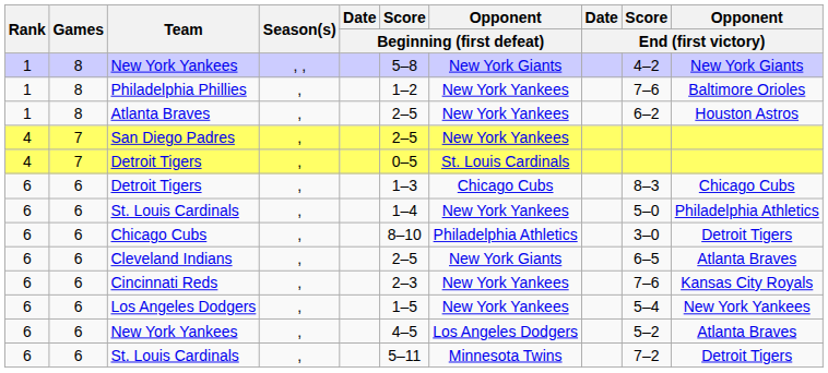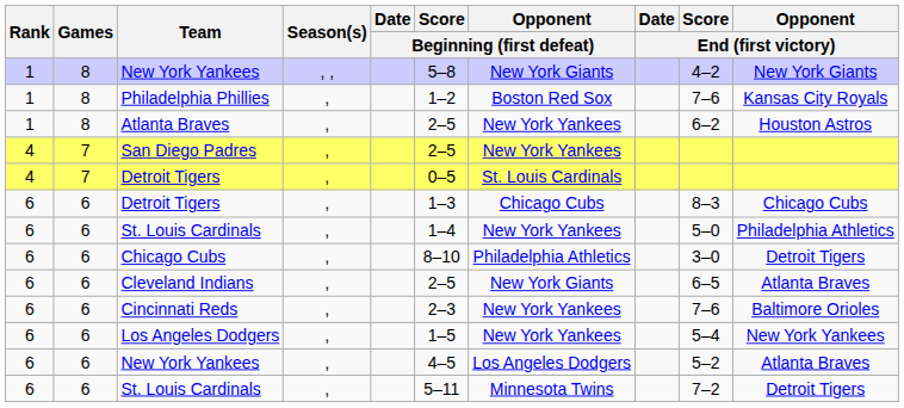Philadelphia Phillies | Opponent / Beginning (first defeat): New York Yankees -> Boston Red Sox
Philadelphia Phillies | Opponent / End (first victory): Baltimore Orioles -> Kansas City Royals
Cincinnati Reds | Opponent / End (first victory): Kansas City Royals -> Baltimore Orioles
